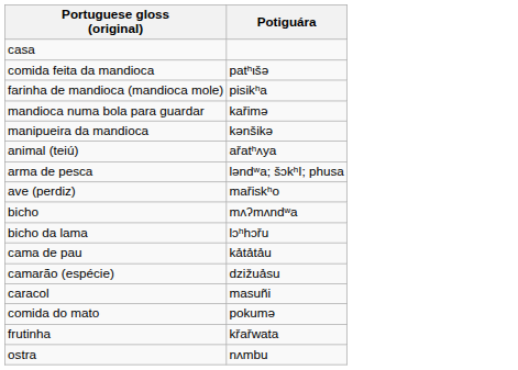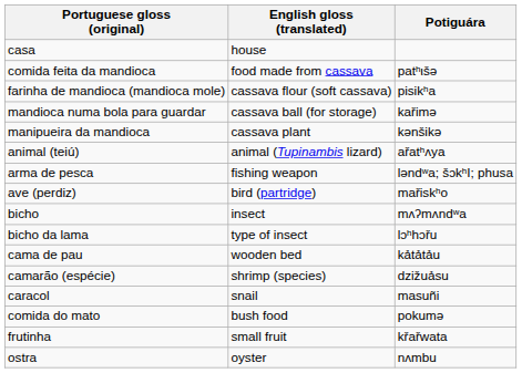+ column: English gloss (translated) | house | food made from cassava | cassava flour (soft cassava) | cassava ball (for storage) | cassava plant | animal (Tupinambis lizard) | fishing weapon | bird (partridge) | insect | type of insect | wooden bed | shrimp (species) | snail | bush food | small fruit | oyster
